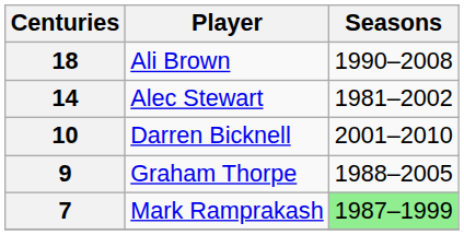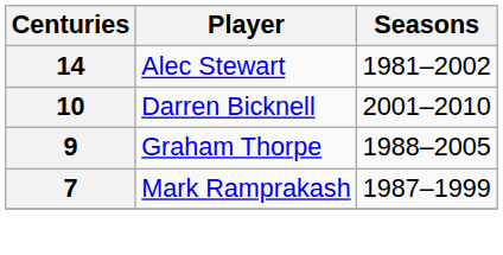- row: 18 | Ali Brown | 1990–2008
7 | Seasons: lightgreen background -> no background
